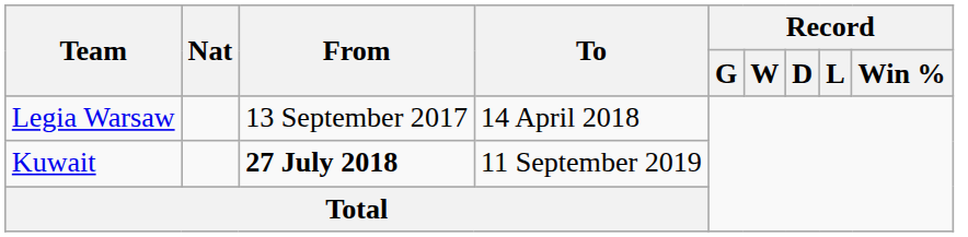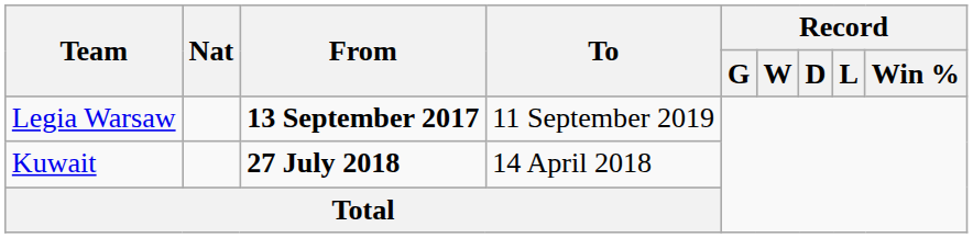Legia Warsaw | From: normal -> bold
Legia Warsaw | To: 14 April 2018 -> 11 September 2019
Kuwait | To: 11 September 2019 -> 14 April 2018
